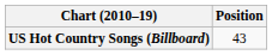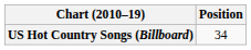US Hot Country Songs (Billboard) | Position: 43 -> 34
